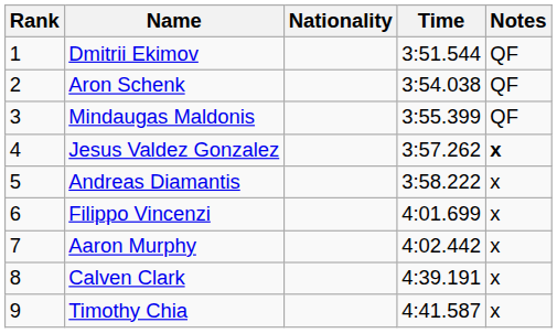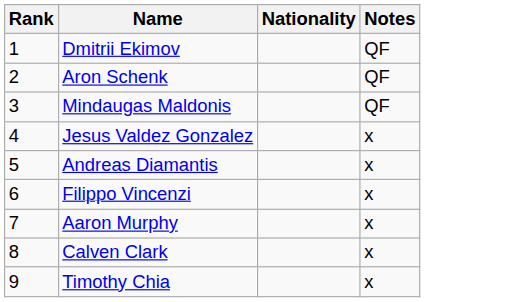- column: Time | 3:51.544 | 3:54.038 | 3:55.399 | 3:57.262 | 3:58.222 | 4:01.699 | 4:02.442 | 4:39.191 | 4:41.587
Jesus Valdez Gonzalez | Notes: bold -> normal
